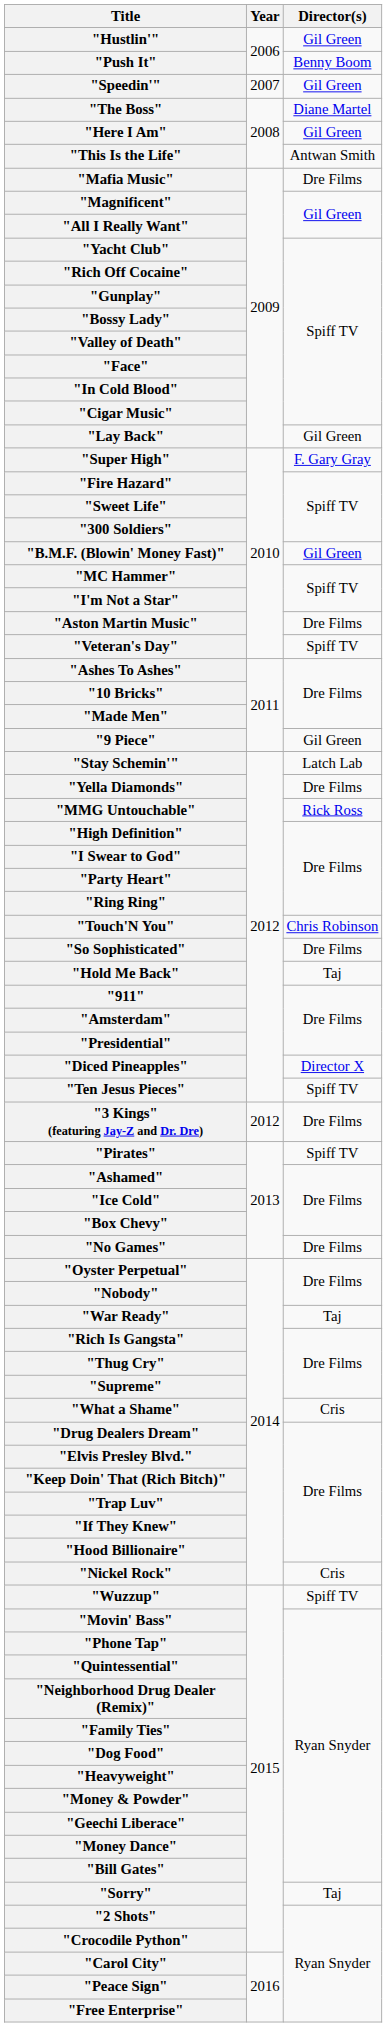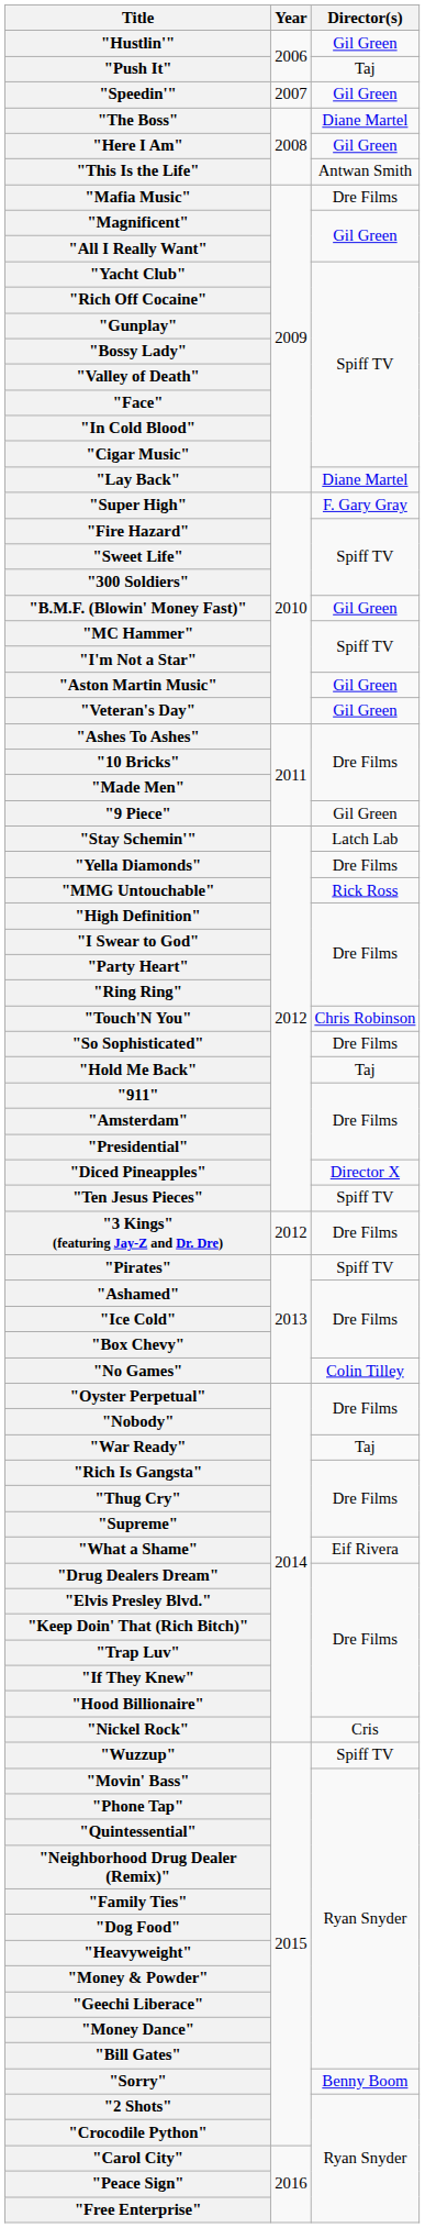"Push It" | Director(s): Benny Boom -> Taj
"Lay Back" | Director(s): Gil Green -> Diane Martel
"Aston Martin Music" | Director(s): Dre Films -> Gil Green
"Veteran's Day" | Director(s): Spiff TV -> Gil Green
"No Games" | Director(s): Dre Films -> Colin Tilley
"What a Shame" | Director(s): Cris -> Eif Rivera
"Sorry" | Director(s): Taj -> Benny Boom
